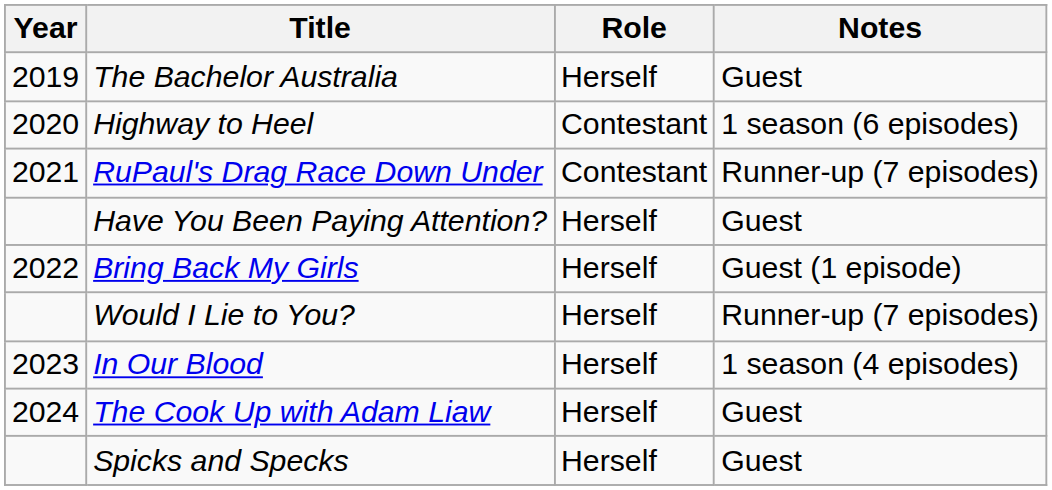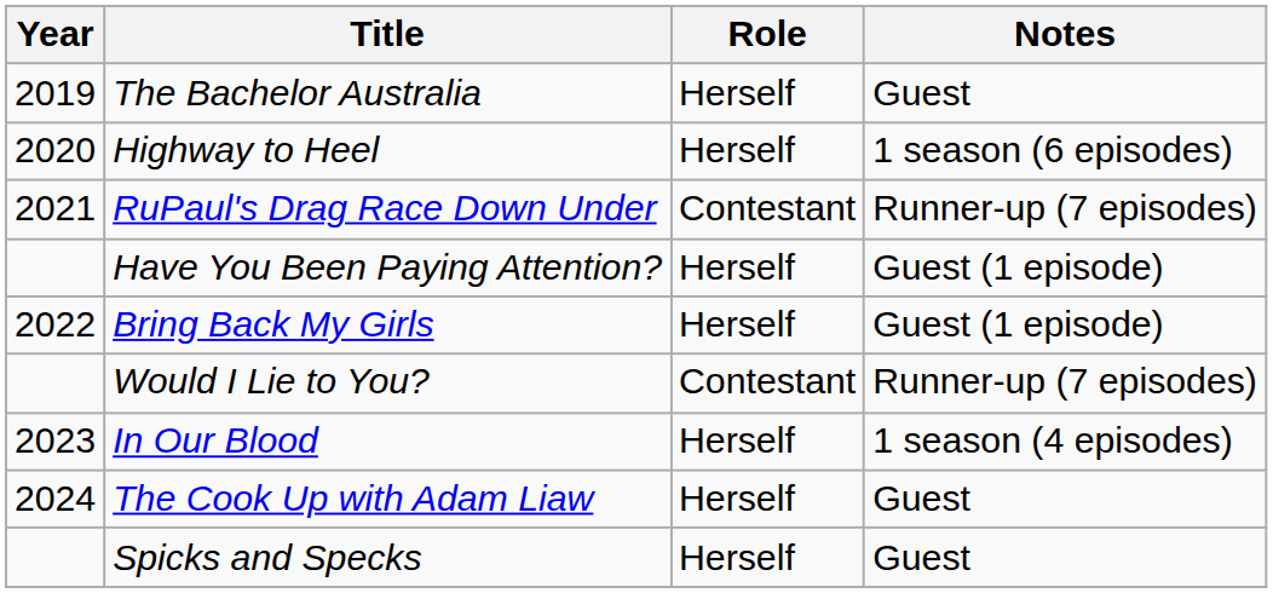Highway to Heel | Role: Contestant -> Herself
Have You Been Paying Attention? | Notes: Guest -> Guest (1 episode)
Would I Lie to You? | Role: Herself -> Contestant
